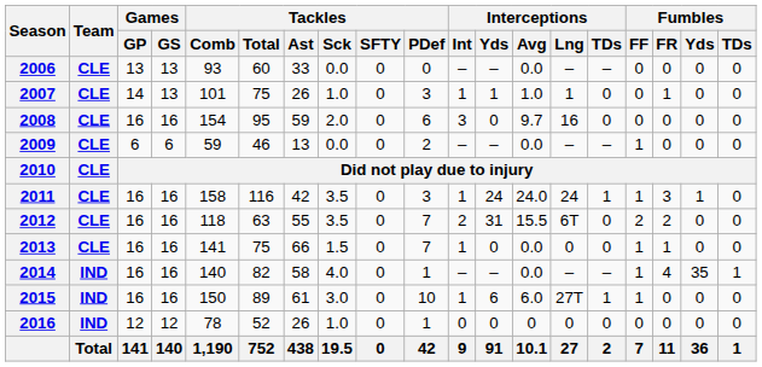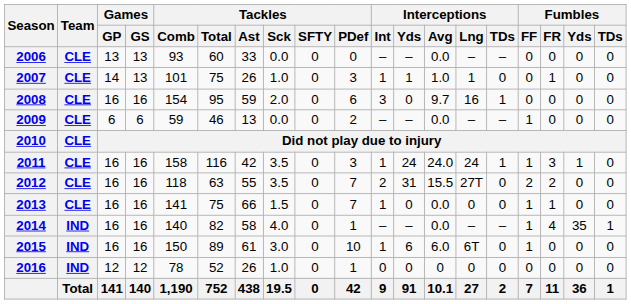2008 | Interceptions / TDs: 0 -> 1
2012 | Interceptions / Lng: 6T -> 27T
2015 | Interceptions / Lng: 27T -> 6T
2015 | Interceptions / TDs: 1 -> 0
